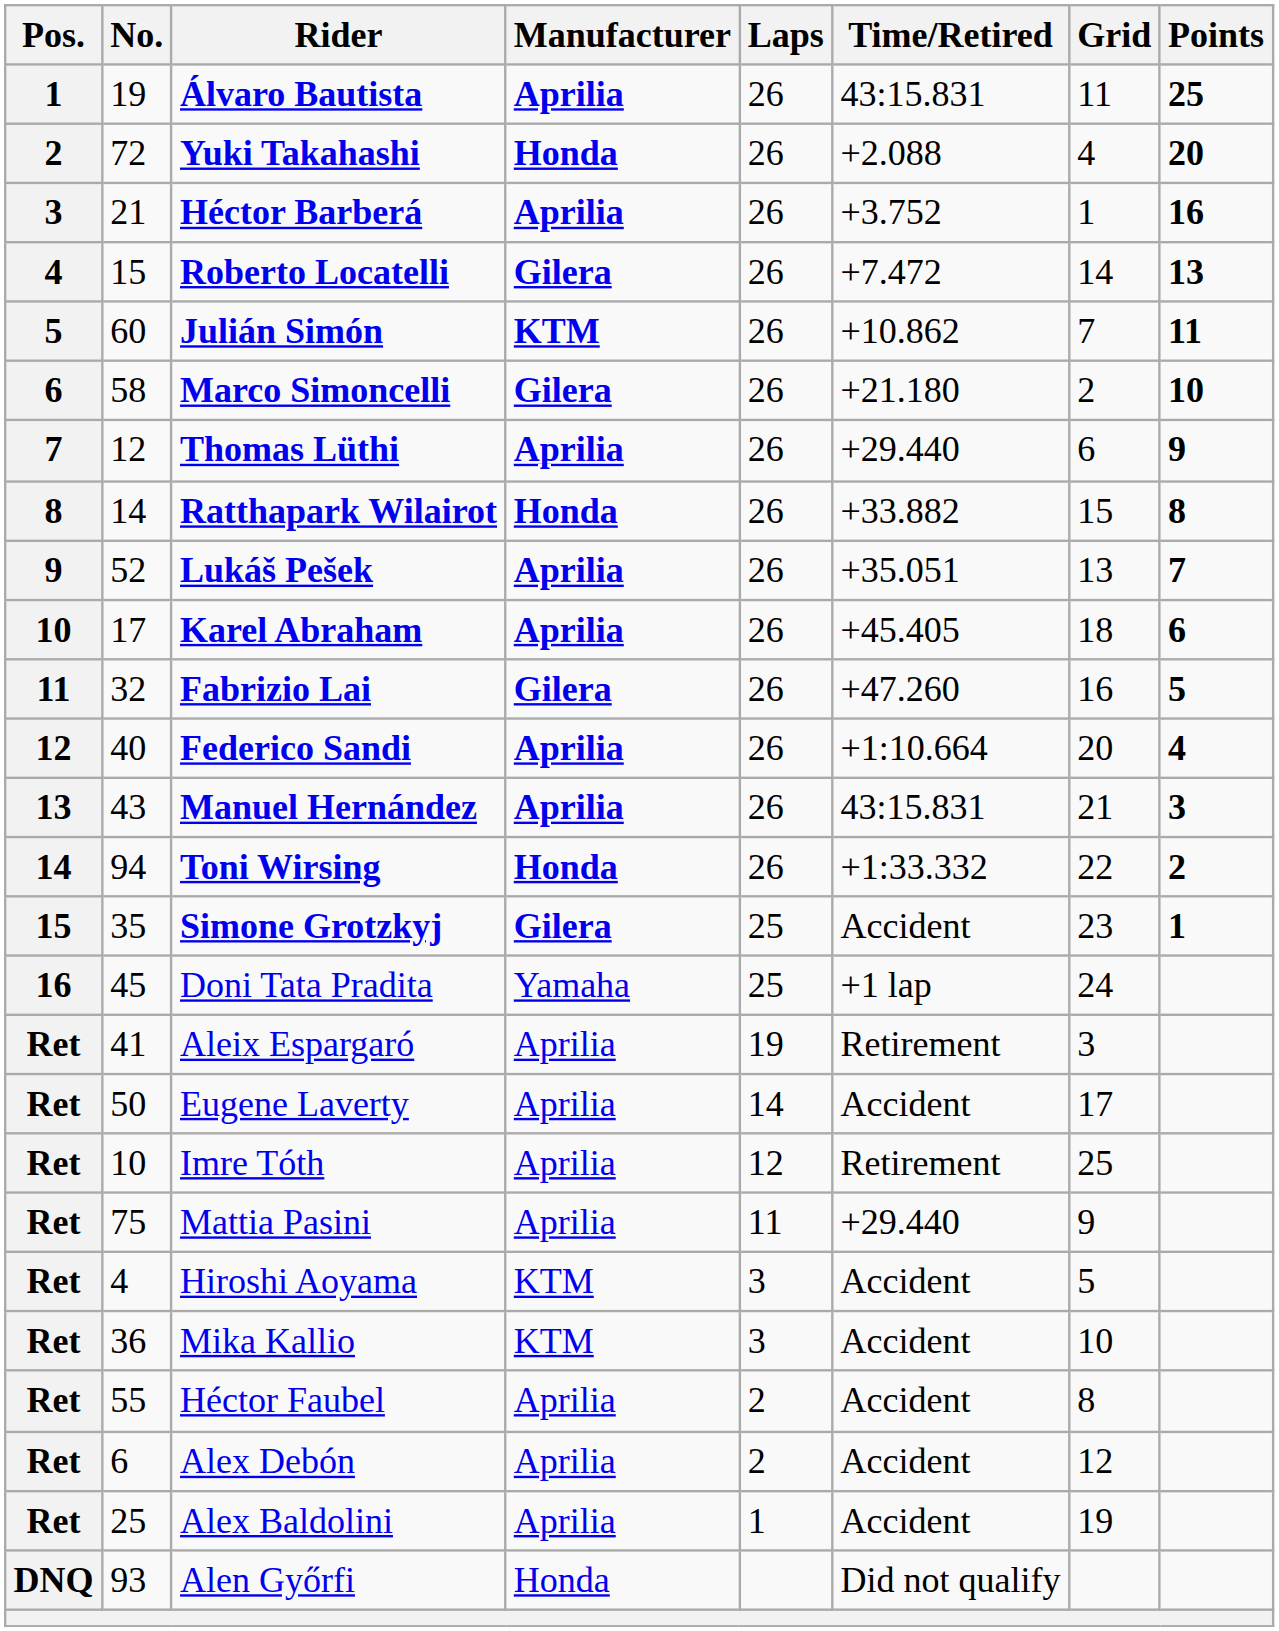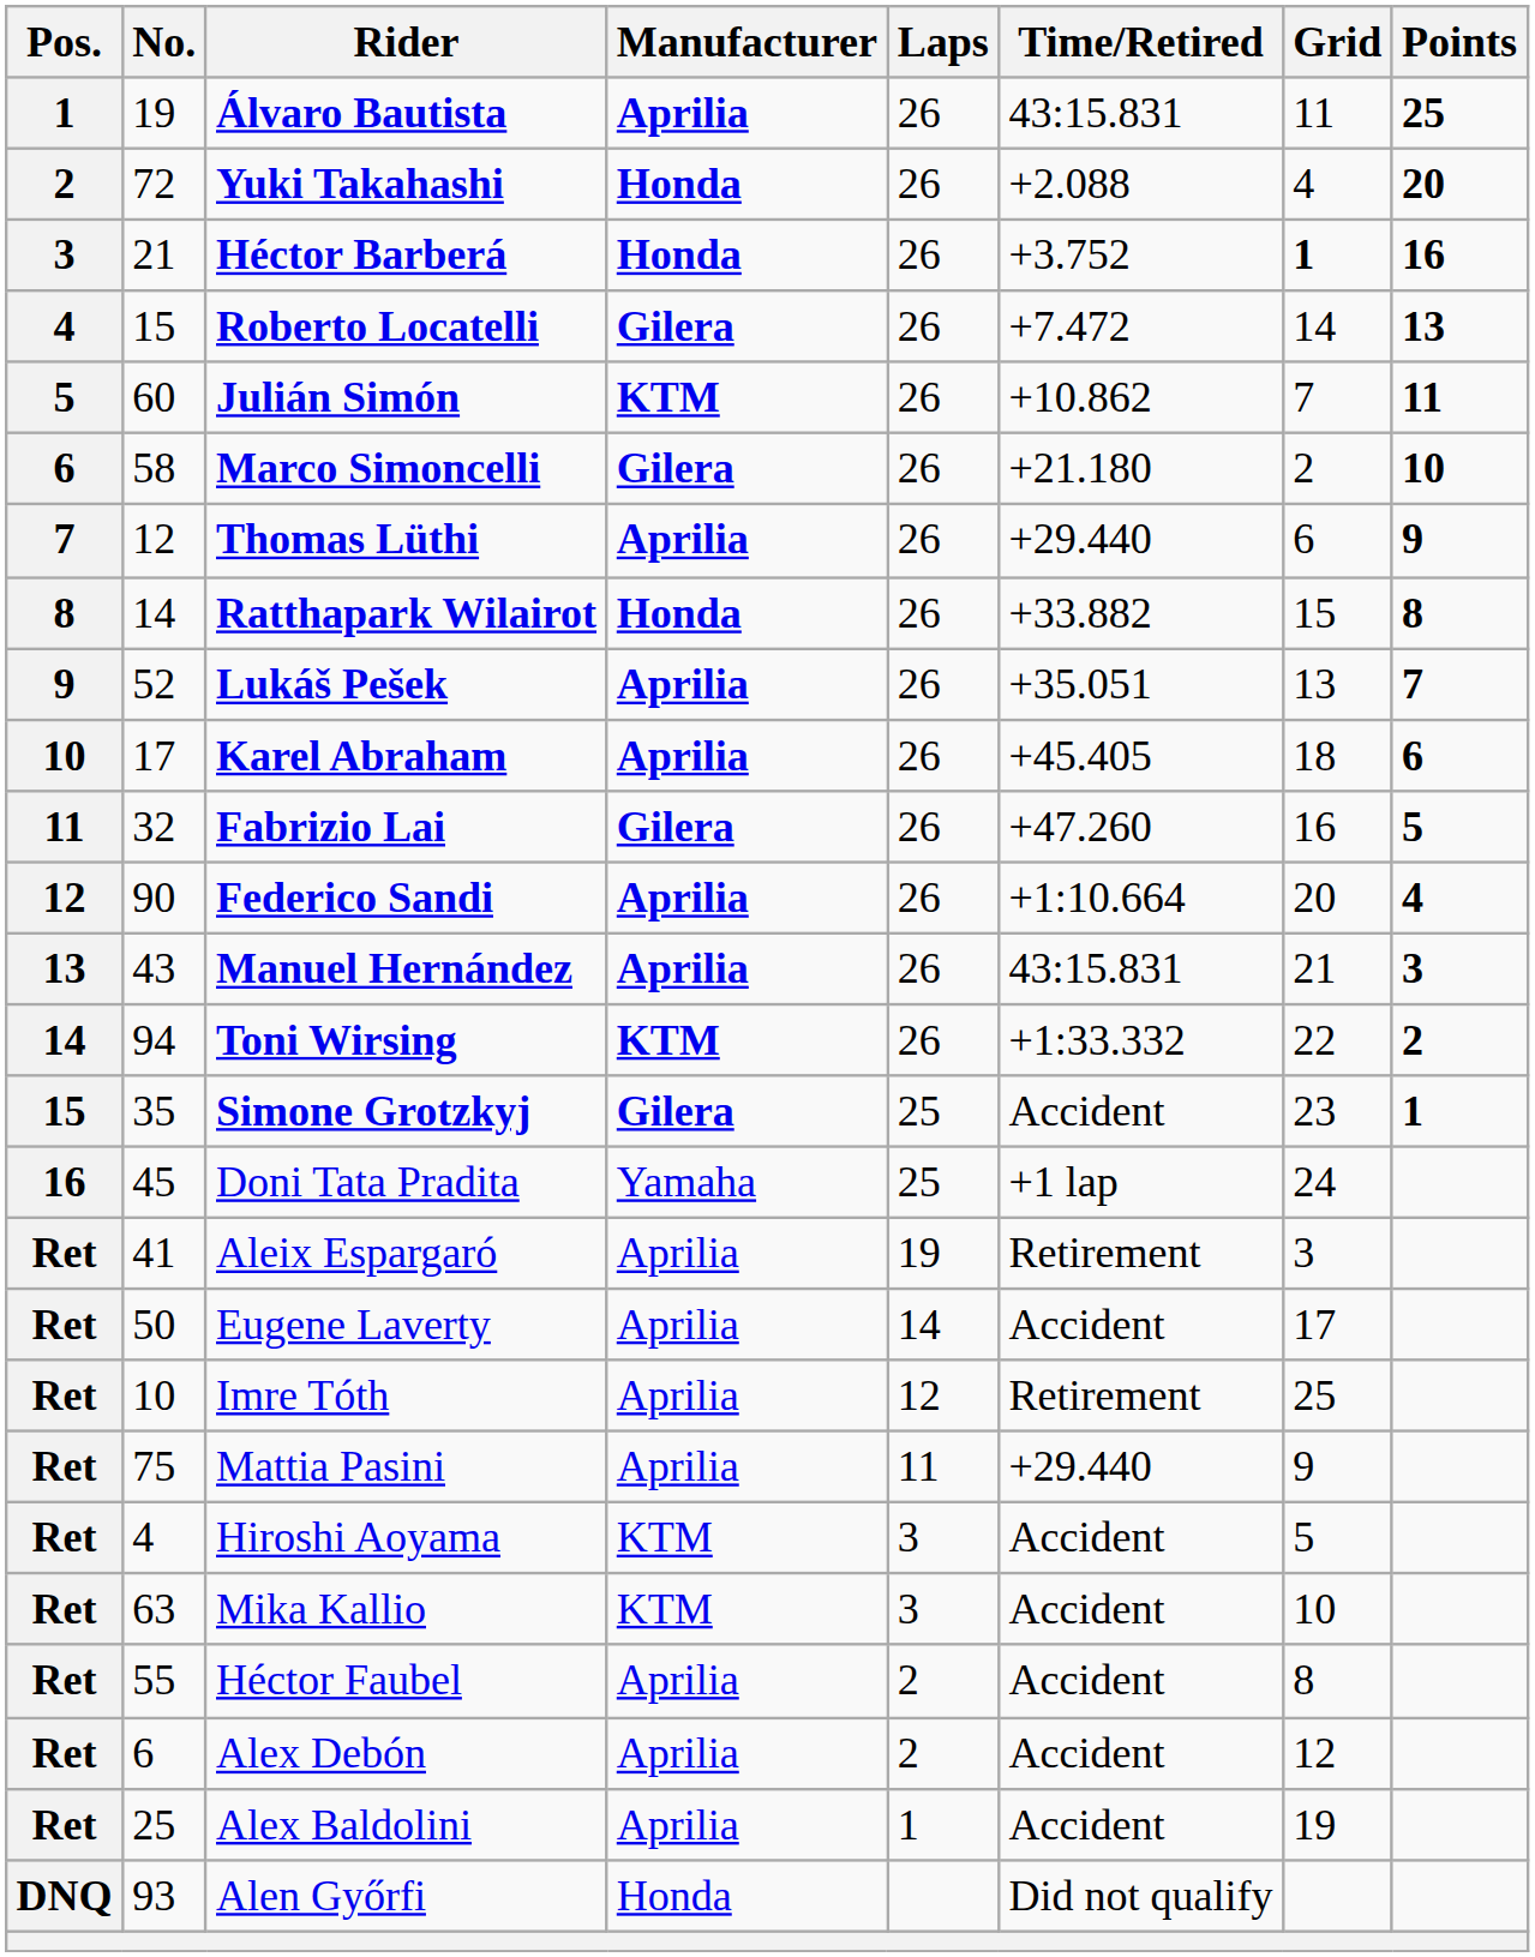Héctor Barberá | Manufacturer: Aprilia -> Honda
Héctor Barberá | Grid: normal -> bold
Federico Sandi | No.: 40 -> 90
Toni Wirsing | Manufacturer: Honda -> KTM
Mika Kallio | No.: 36 -> 63
